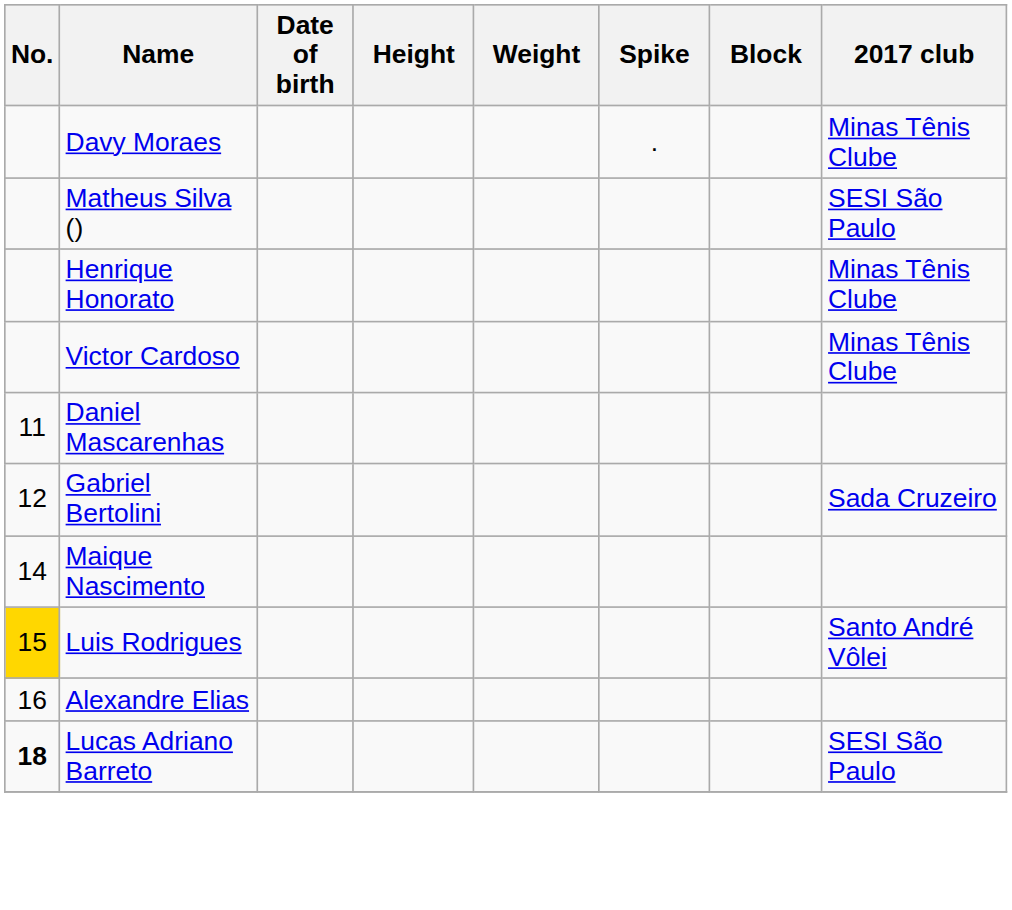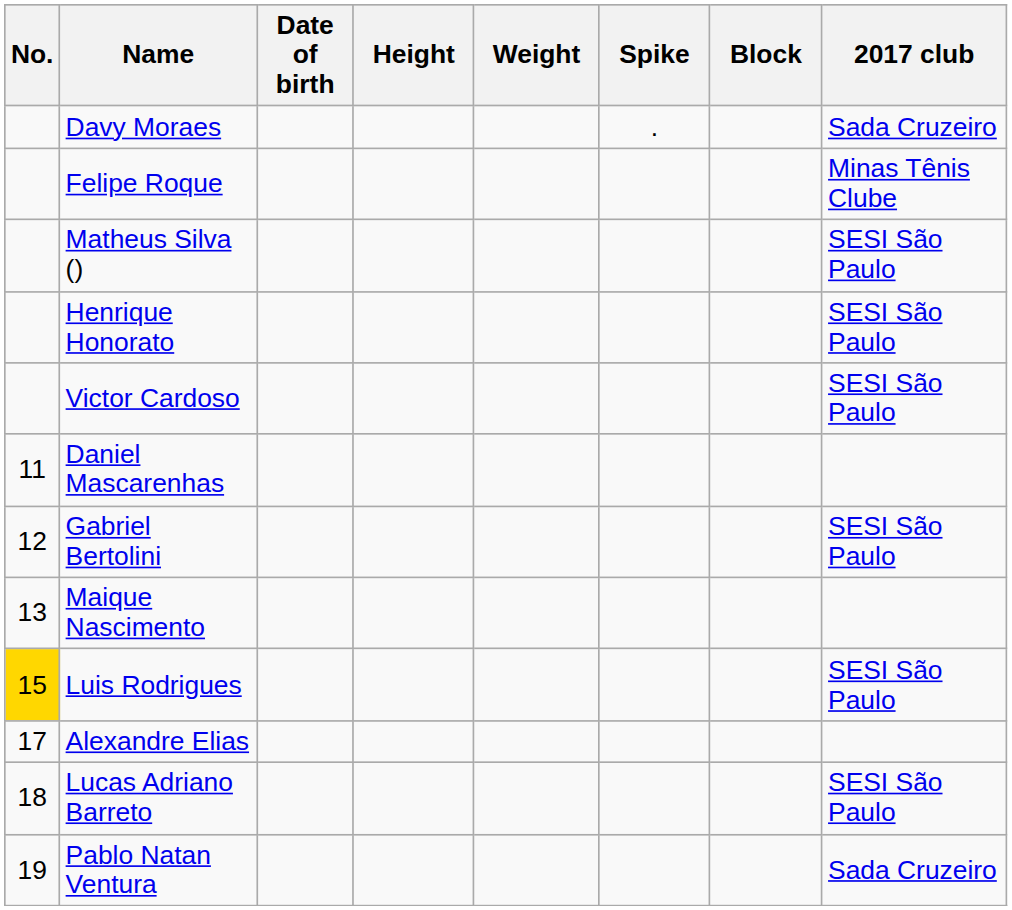Davy Moraes | 2017 club: Minas Tênis Clube -> Sada Cruzeiro
+ row: Felipe Roque | Minas Tênis Clube
Henrique Honorato | 2017 club: Minas Tênis Clube -> SESI São Paulo
Victor Cardoso | 2017 club: Minas Tênis Clube -> SESI São Paulo
Gabriel Bertolini | 2017 club: Sada Cruzeiro -> SESI São Paulo
Maique Nascimento | No.: 14 -> 13
Luis Rodrigues | 2017 club: Santo André Vôlei -> SESI São Paulo
Alexandre Elias | No.: 16 -> 17
Lucas Adriano Barreto | No.: bold -> normal
+ row: 19 | Pablo Natan Ventura | Sada Cruzeiro
